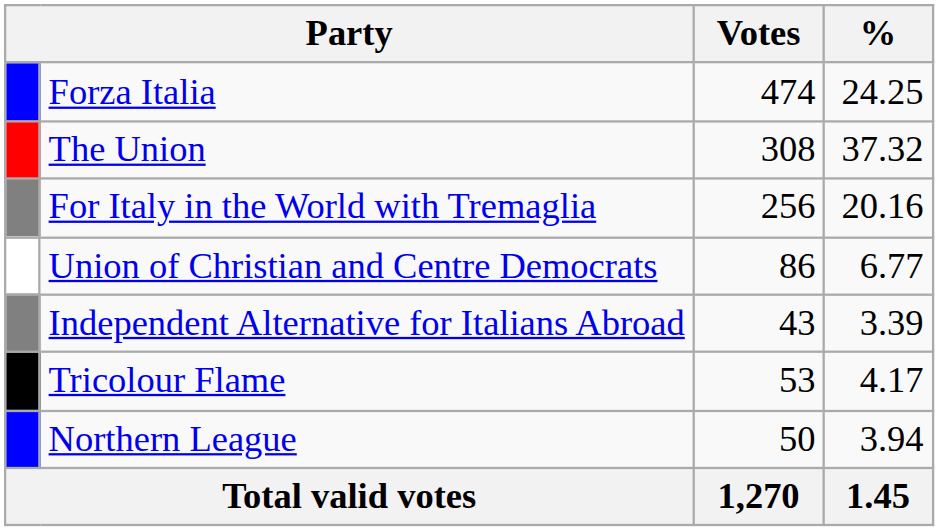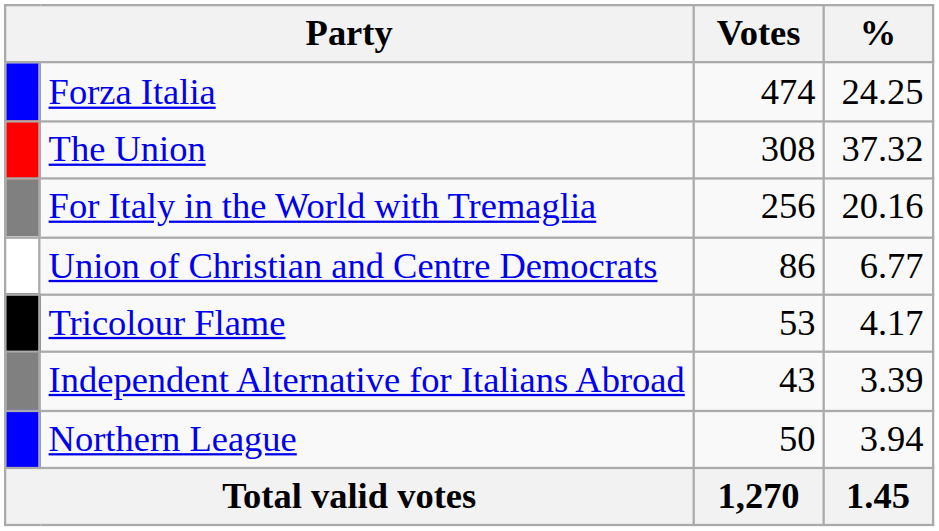rows swapped: Independent Alternative for Italians Abroad <-> Tricolour Flame
